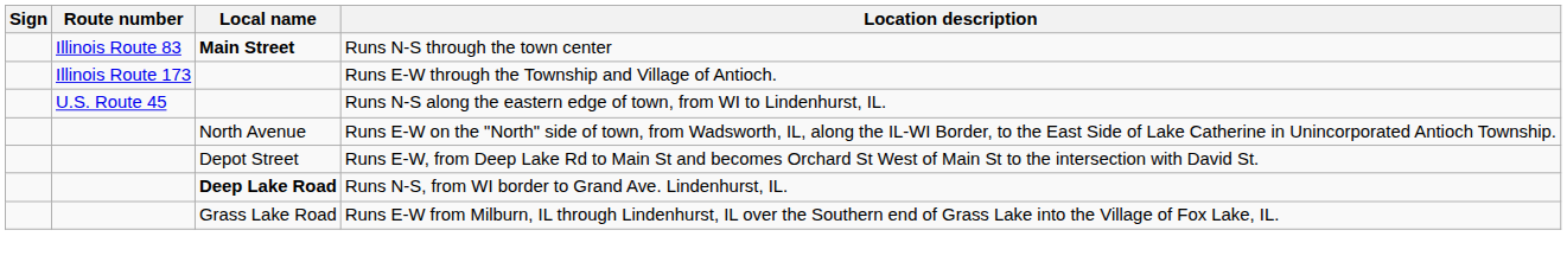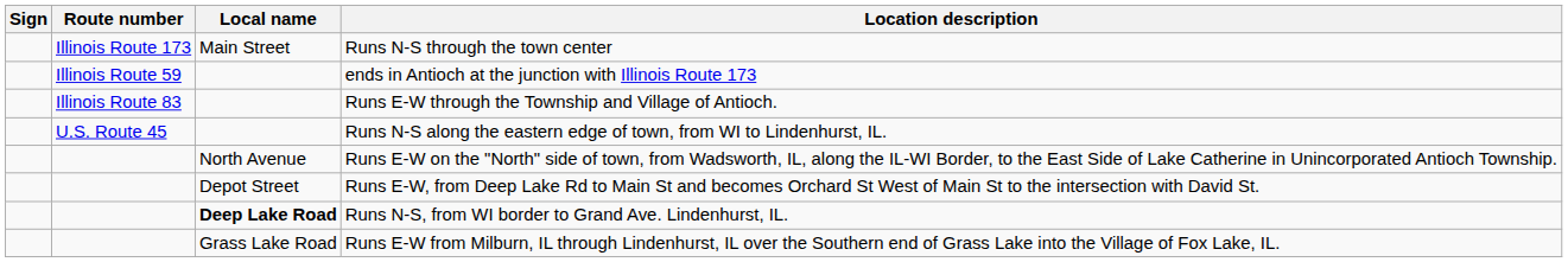Runs N-S through the town center | Route number: Illinois Route 83 -> Illinois Route 173
Runs N-S through the town center | Local name: bold -> normal
+ row: Illinois Route 59 | ends in Antioch at the junction with Illinois Route 173
Runs E-W through the Township and Village of Antioch. | Route number: Illinois Route 173 -> Illinois Route 83
